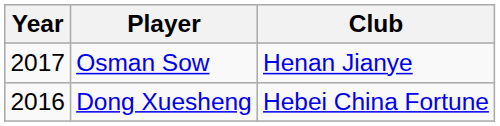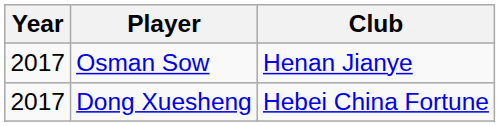Dong Xuesheng | Year: 2016 -> 2017
